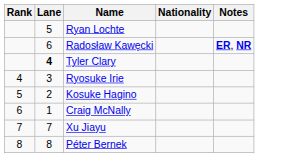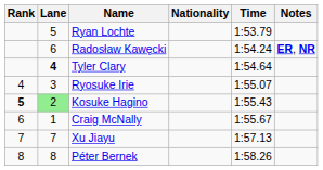+ column: Time | 1:53.79 | 1:54.24 | 1:54.64 | 1:55.07 | 1:55.43 | 1:55.67 | 1:57.13 | 1:58.26
Kosuke Hagino | Rank: normal -> bold
Kosuke Hagino | Lane: no background -> lightgreen background
